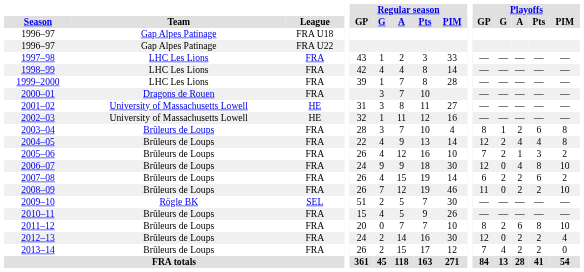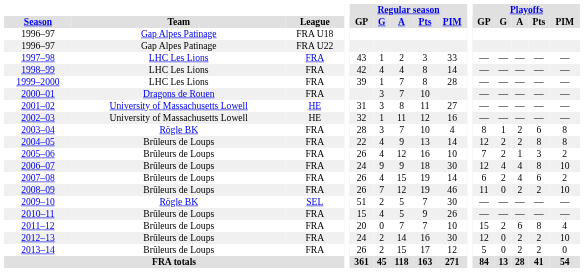2003–04 | Team: Brûleurs de Loups -> Rögle BK
2004–05 | Playoffs / A: 4 -> 2
2004–05 | Playoffs / Pts: 4 -> 8
2006–07 | Playoffs / G: 0 -> 4
2007–08 | Playoffs / A: 2 -> 4
2011–12 | Playoffs / GP: 8 -> 15
2011–12 | Playoffs / PIM: 10 -> 4
2012–13 | Playoffs / PIM: 4 -> 10
2013–14 | Playoffs / GP: 7 -> 5
2013–14 | Playoffs / G: 4 -> 0
